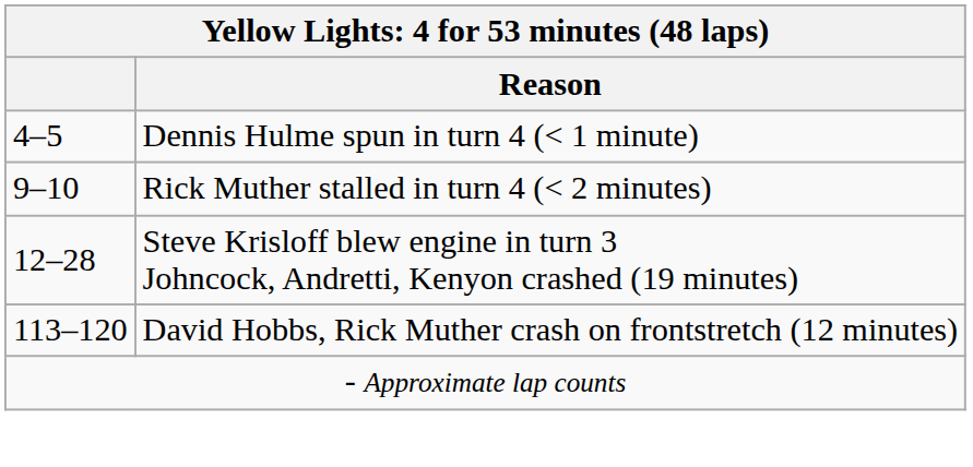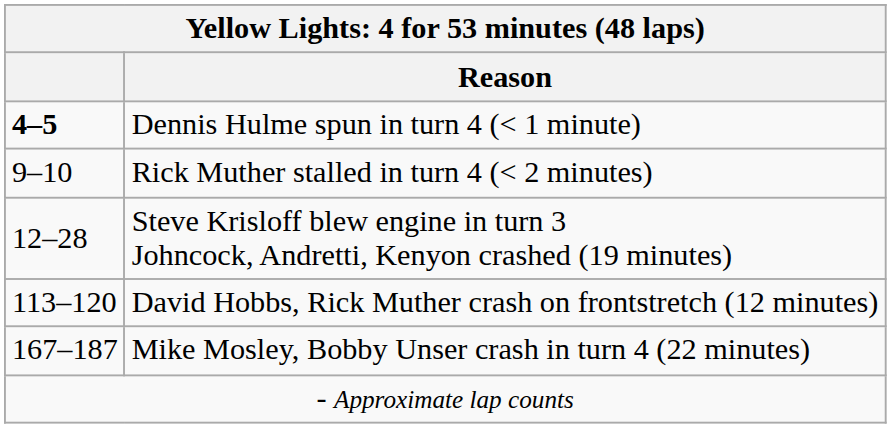Dennis Hulme spun in turn 4 (< 1 minute) | column 1: normal -> bold
+ row: 167–187 | Mike Mosley, Bobby Unser crash in turn 4 (22 minutes)
